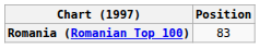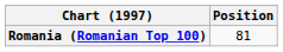Romania (Romanian Top 100) | Position: 83 -> 81
